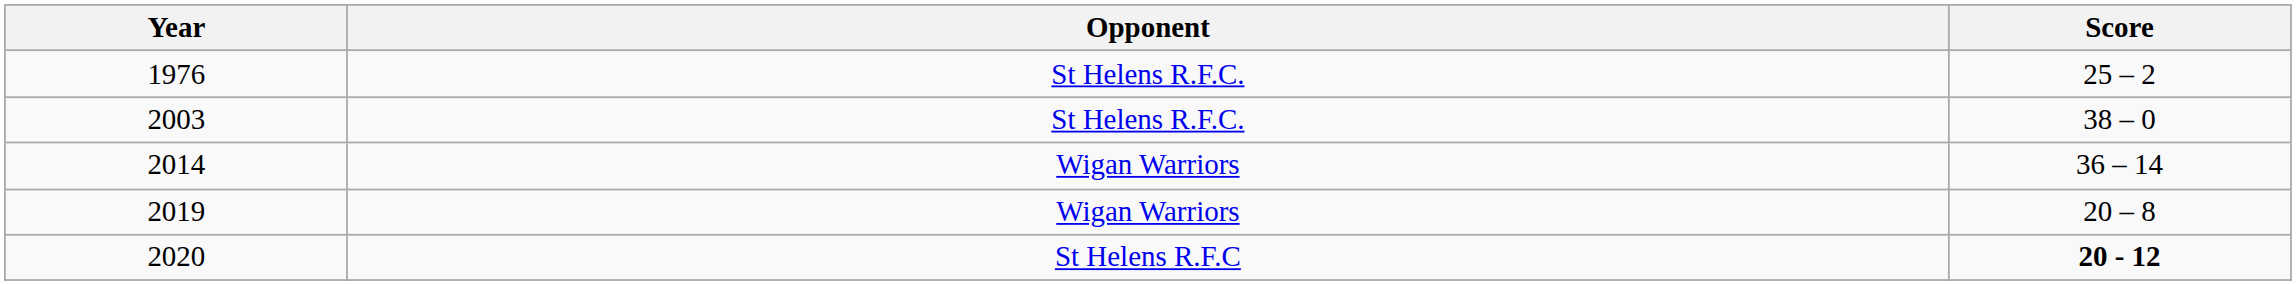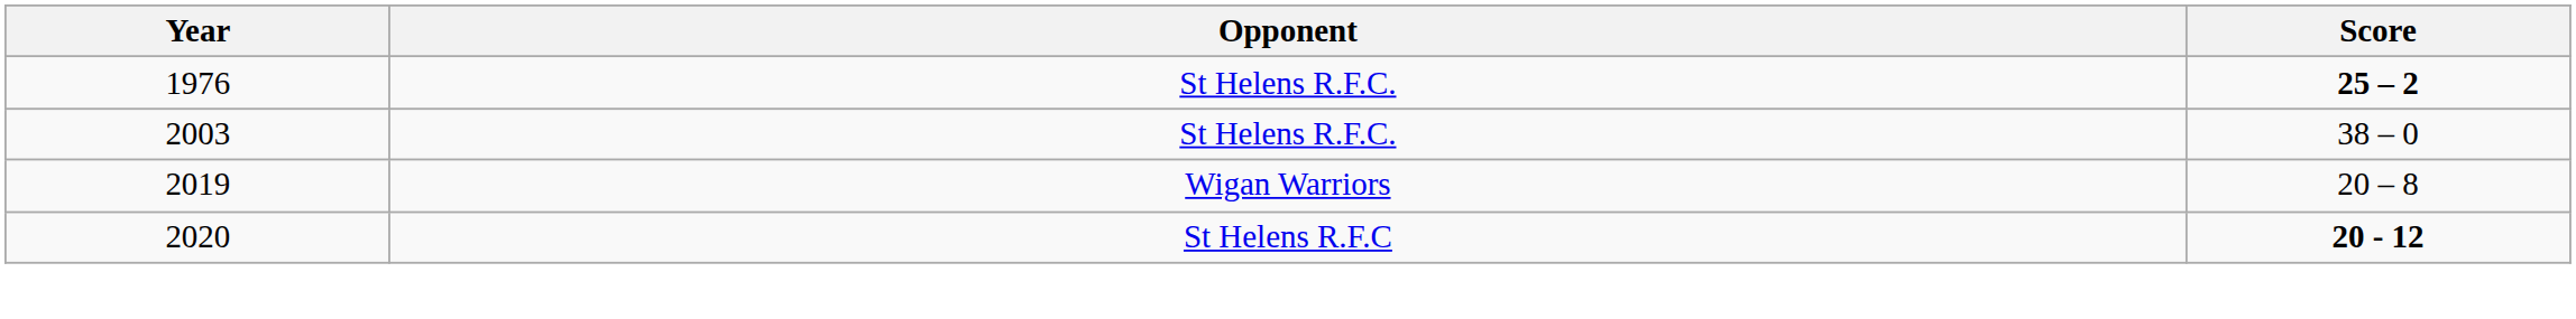1976 | Score: normal -> bold
- row: 2014 | Wigan Warriors | 36 – 14
